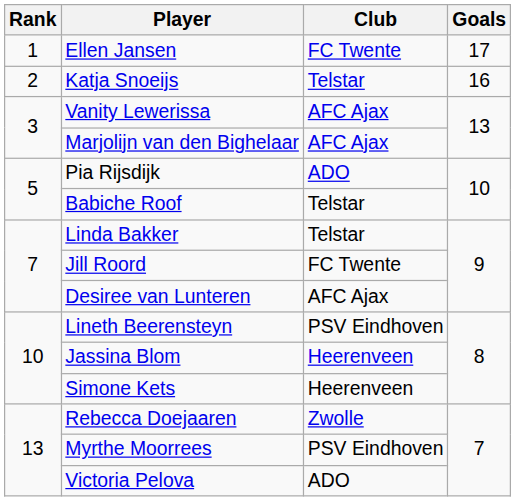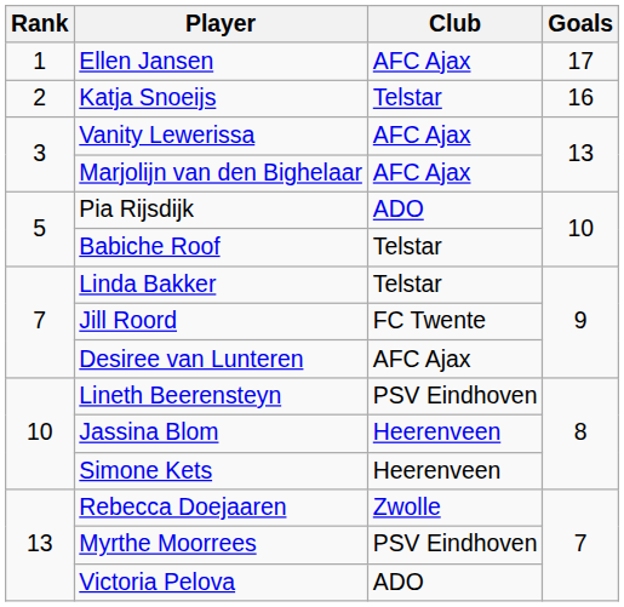Ellen Jansen | Club: FC Twente -> AFC Ajax
